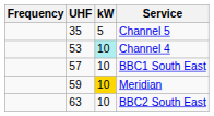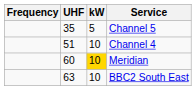Channel 4 | UHF: 53 -> 51
Channel 4 | kW: paleturquoise background -> no background
- row: 57 | 10 | BBC1 South East
Meridian | UHF: 59 -> 60
